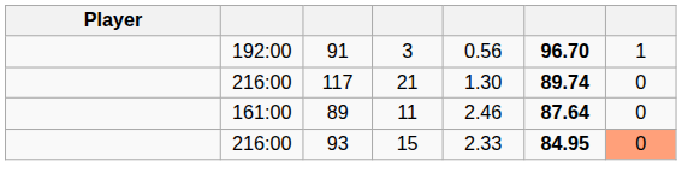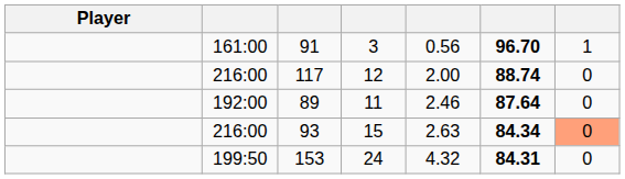91 | column 2: 192:00 -> 161:00
117 | column 4: 21 -> 12
117 | column 5: 1.30 -> 2.00
117 | column 6: 89.74 -> 88.74
89 | column 2: 161:00 -> 192:00
93 | column 5: 2.33 -> 2.63
93 | column 6: 84.95 -> 84.34
+ row: 199:50 | 153 | 24 | 4.32 | 84.31 | 0
